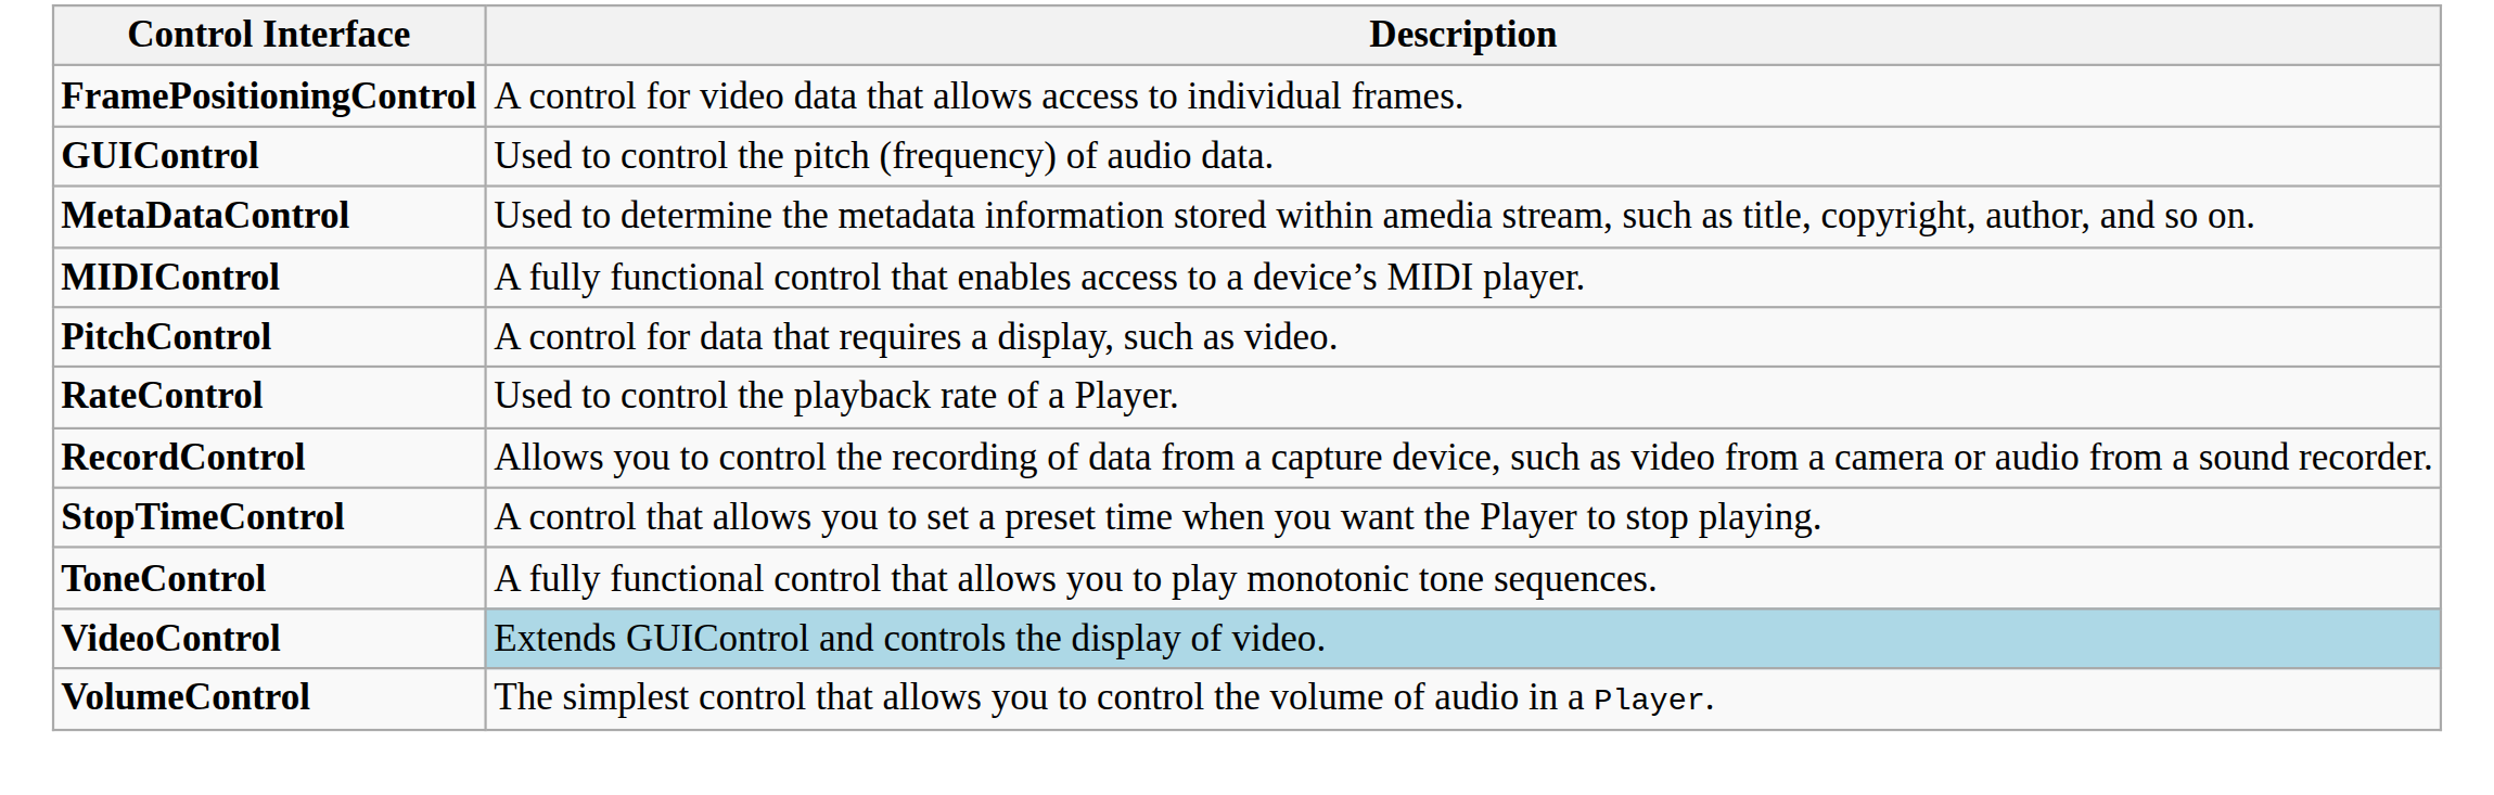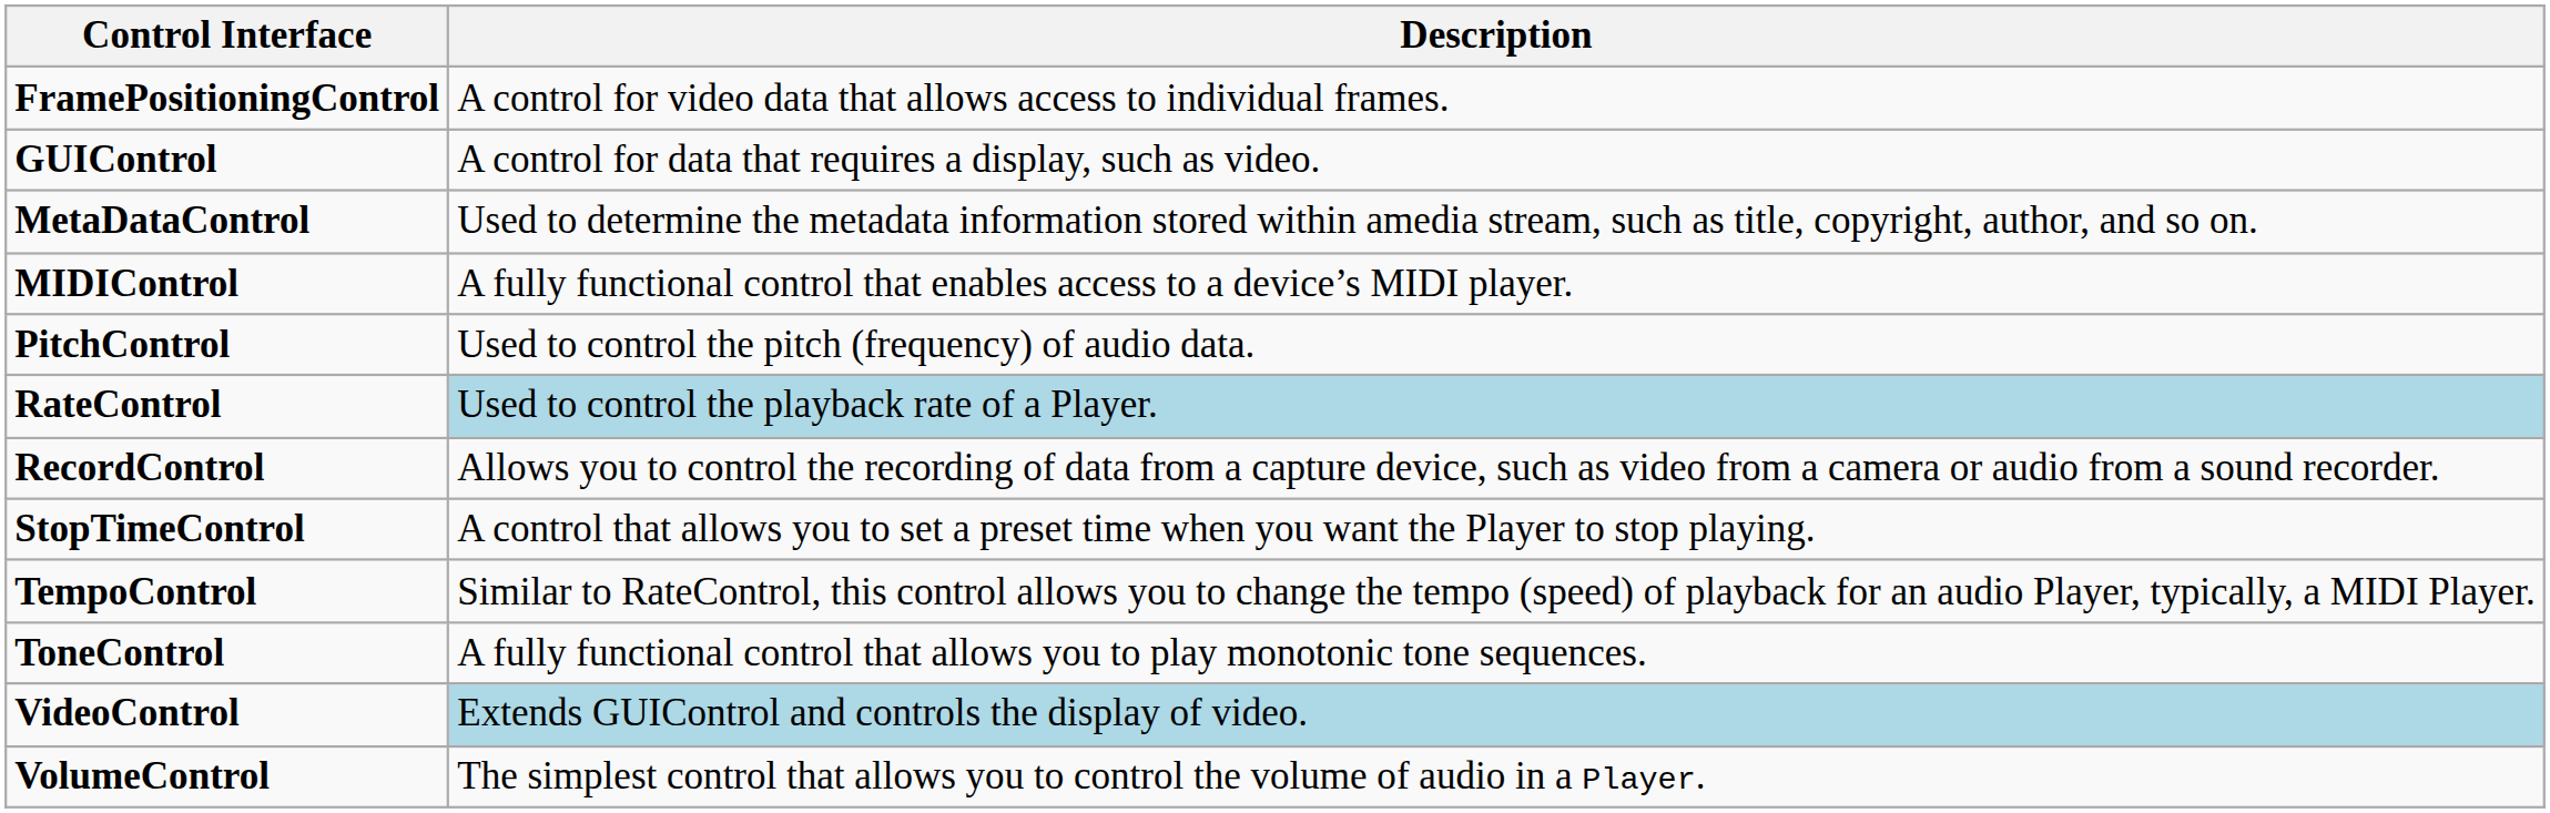GUIControl | Description: Used to control the pitch (frequency) of audio data. -> A control for data that requires a display, such as video.
PitchControl | Description: A control for data that requires a display, such as video. -> Used to control the pitch (frequency) of audio data.
RateControl | Description: no background -> lightblue background
+ row: TempoControl | Similar to RateControl, this control allows you to change the tempo (speed) of playback for an audio Player, typically, a MIDI Player.
